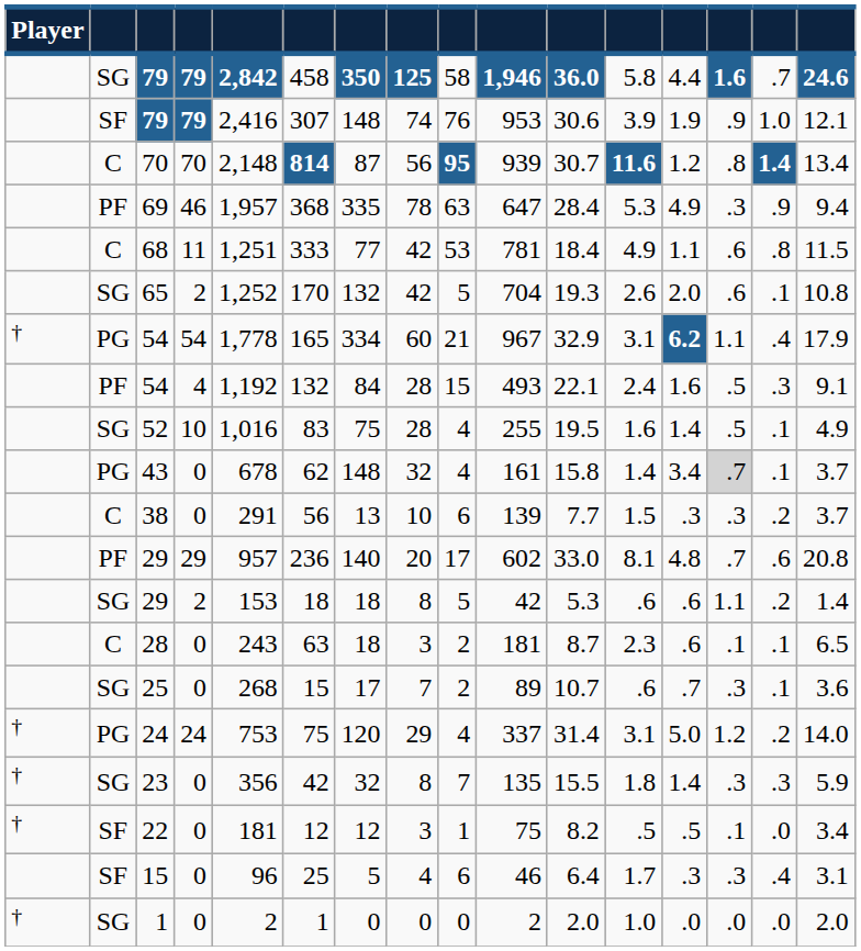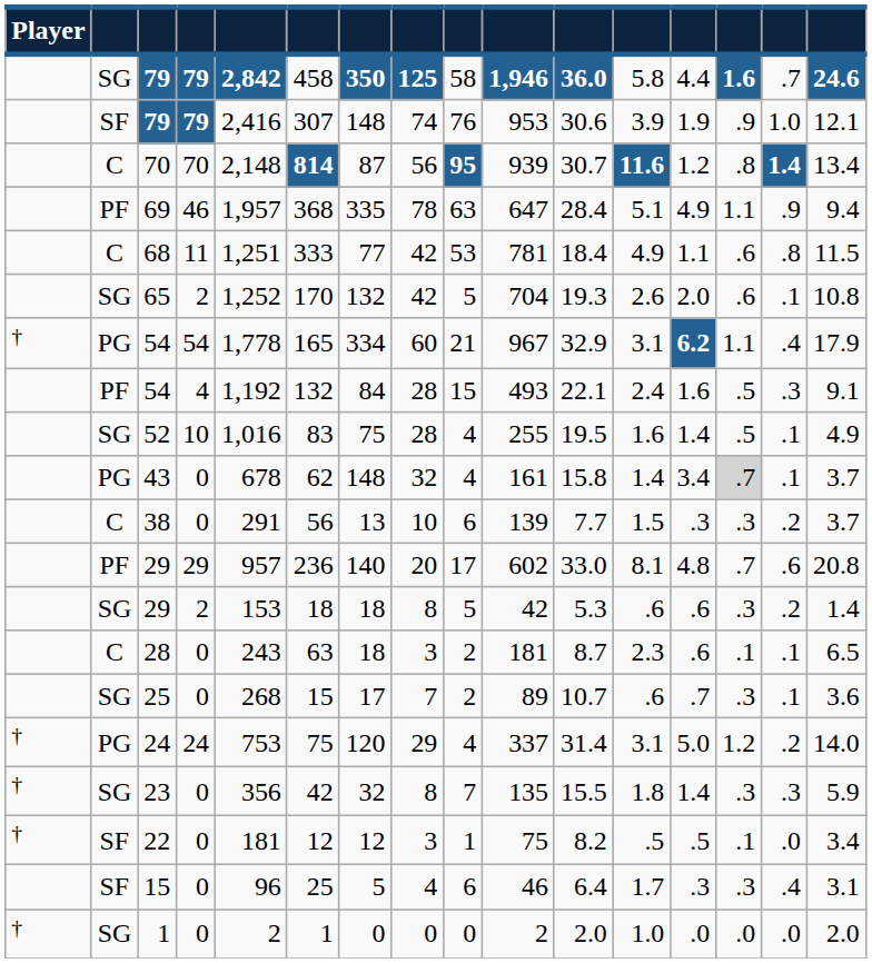69 | column 12: 5.3 -> 5.1
69 | column 14: .3 -> 1.1
SG / 29 | column 14: 1.1 -> .3
